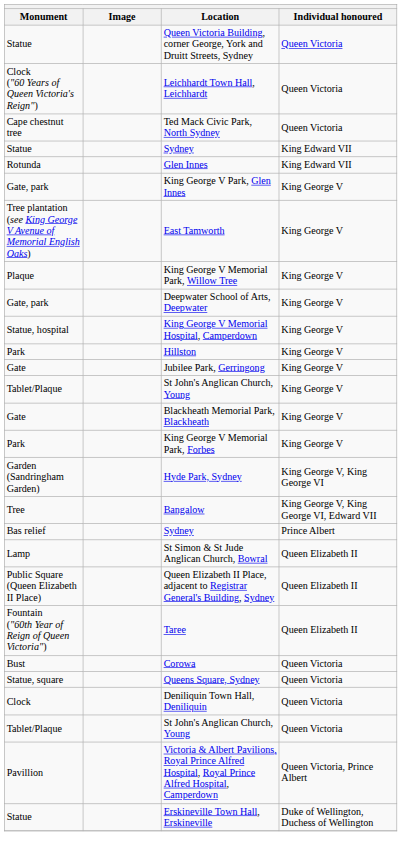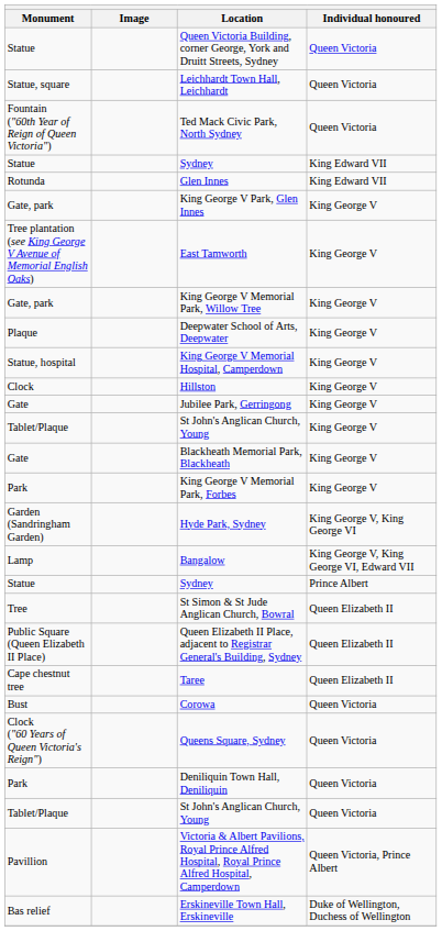Leichhardt Town Hall, Leichhardt | Monument: Clock ("60 Years of Queen Victoria's Reign") -> Statue, square
Ted Mack Civic Park, North Sydney | Monument: Cape chestnut tree -> Fountain ("60th Year of Reign of Queen Victoria")
King George V Memorial Park, Willow Tree | Monument: Plaque -> Gate, park
Deepwater School of Arts, Deepwater | Monument: Gate, park -> Plaque
Hillston | Monument: Park -> Clock
Bangalow | Monument: Tree -> Lamp
Sydney / Prince Albert | Monument: Bas relief -> Statue
St Simon & St Jude Anglican Church, Bowral | Monument: Lamp -> Tree
Taree | Monument: Fountain ("60th Year of Reign of Queen Victoria") -> Cape chestnut tree
Queens Square, Sydney | Monument: Statue, square -> Clock ("60 Years of Queen Victoria's Reign")
Deniliquin Town Hall, Deniliquin | Monument: Clock -> Park
Erskineville Town Hall, Erskineville | Monument: Statue -> Bas relief
